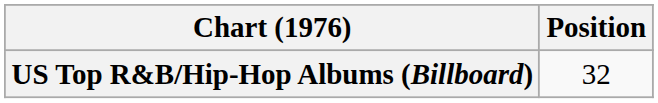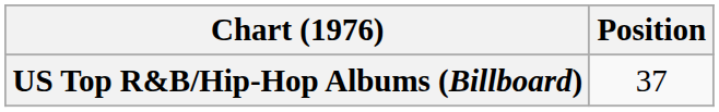US Top R&B/Hip-Hop Albums (Billboard) | Position: 32 -> 37
